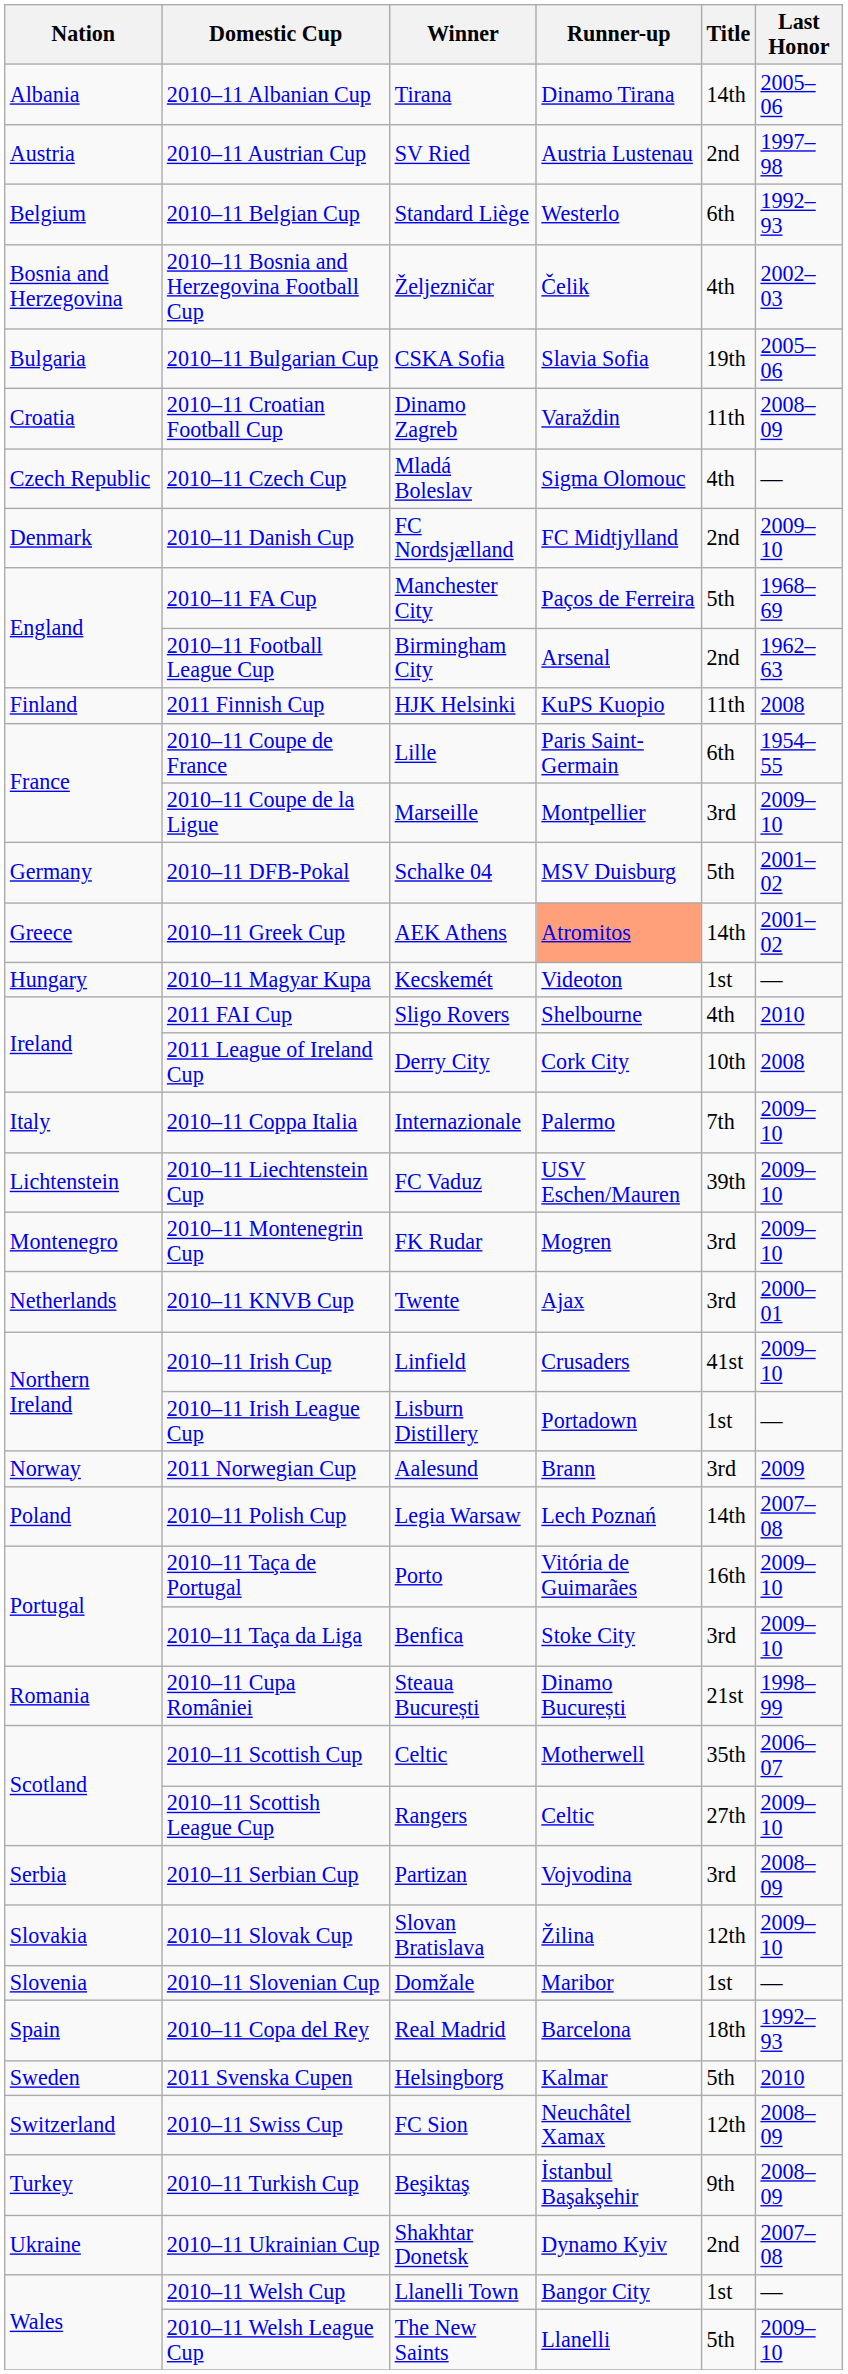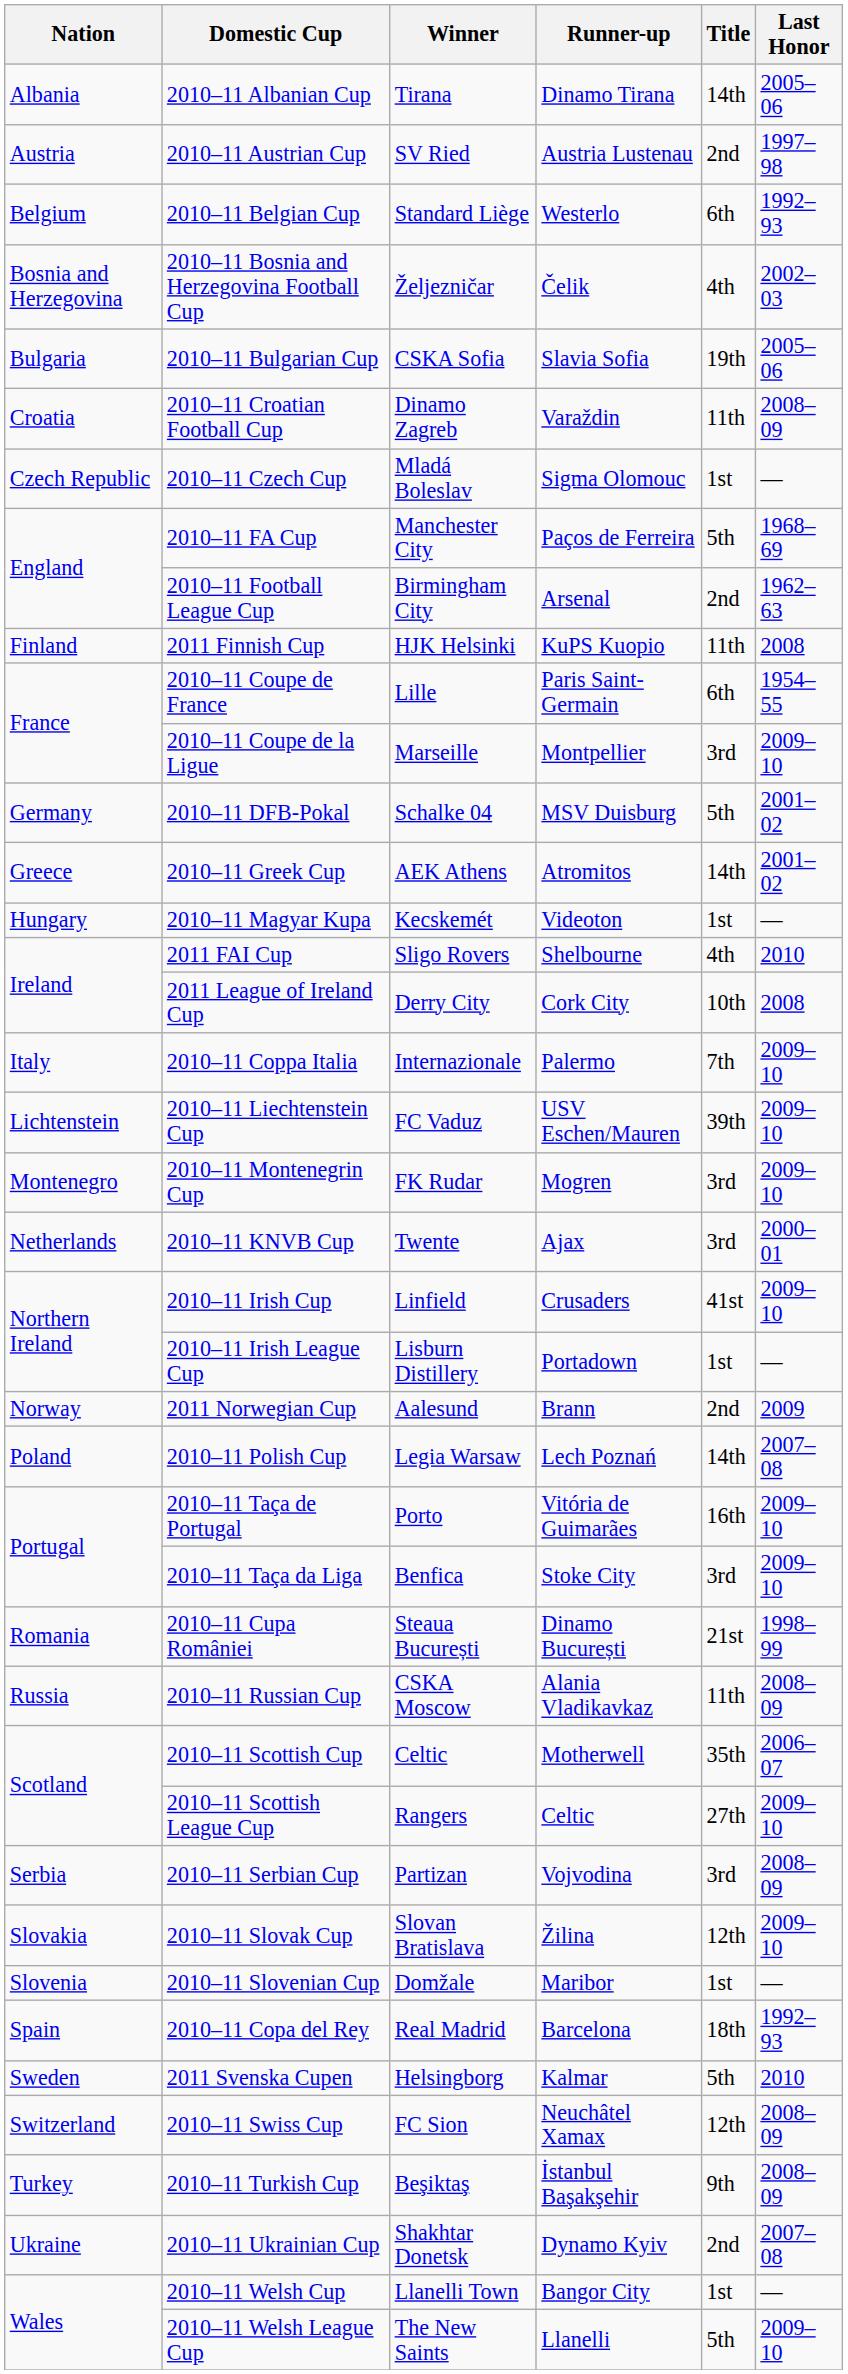2010–11 Czech Cup | Title: 4th -> 1st
- row: Denmark | 2010–11 Danish Cup | FC Nordsjælland | FC Midtjylland | 2nd | 2009–10
2010–11 Greek Cup | Runner-up: lightsalmon background -> no background
2011 Norwegian Cup | Title: 3rd -> 2nd
+ row: Russia | 2010–11 Russian Cup | CSKA Moscow | Alania Vladikavkaz | 11th | 2008–09
